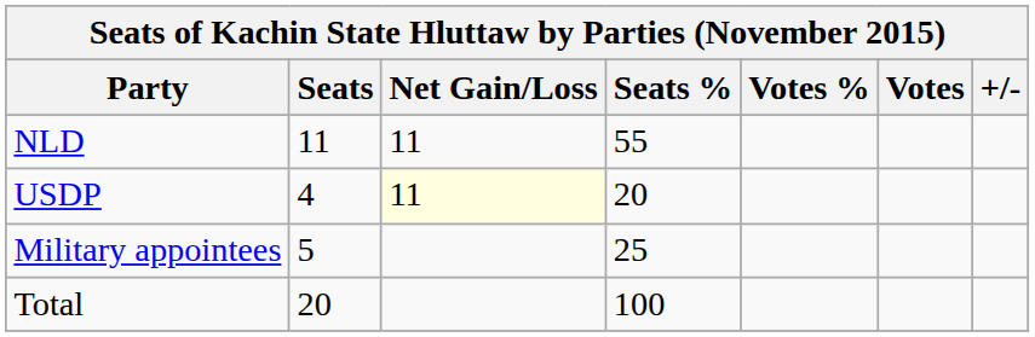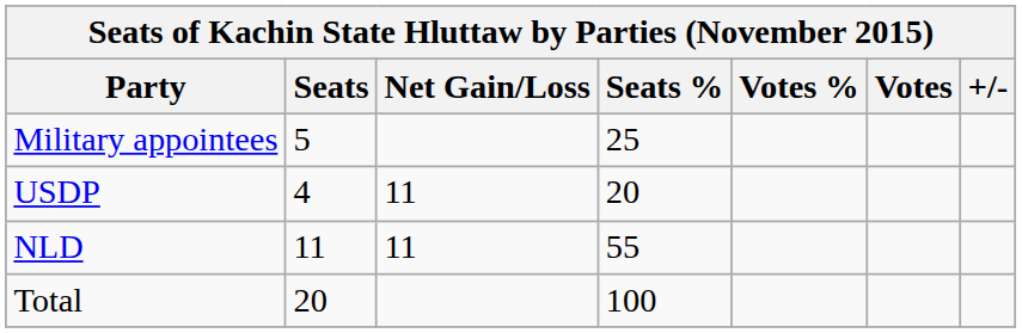rows swapped: NLD <-> Military appointees
USDP | Net Gain/Loss: lightyellow background -> no background
